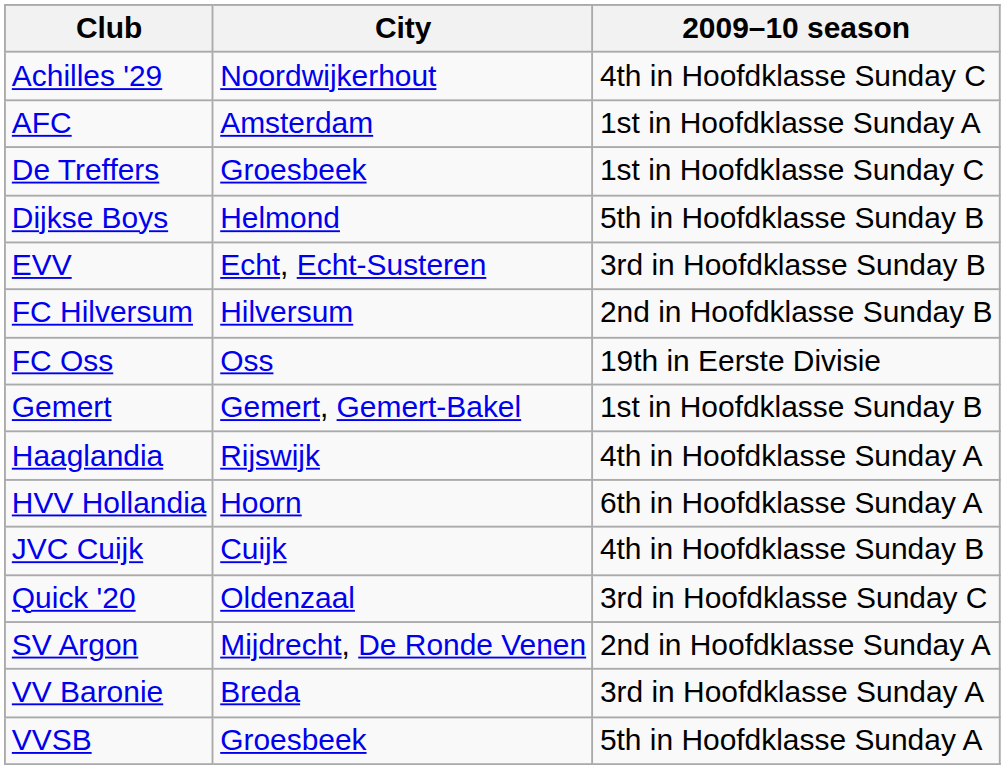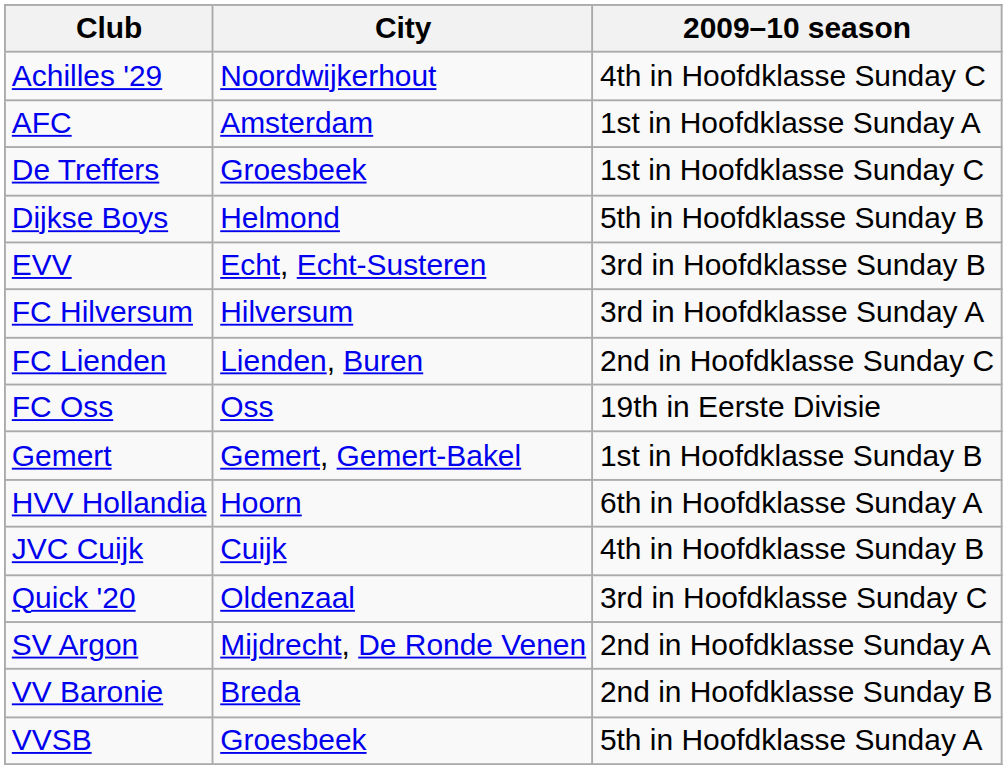FC Hilversum | 2009–10 season: 2nd in Hoofdklasse Sunday B -> 3rd in Hoofdklasse Sunday A
+ row: FC Lienden | Lienden, Buren | 2nd in Hoofdklasse Sunday C
- row: Haaglandia | Rijswijk | 4th in Hoofdklasse Sunday A
VV Baronie | 2009–10 season: 3rd in Hoofdklasse Sunday A -> 2nd in Hoofdklasse Sunday B
